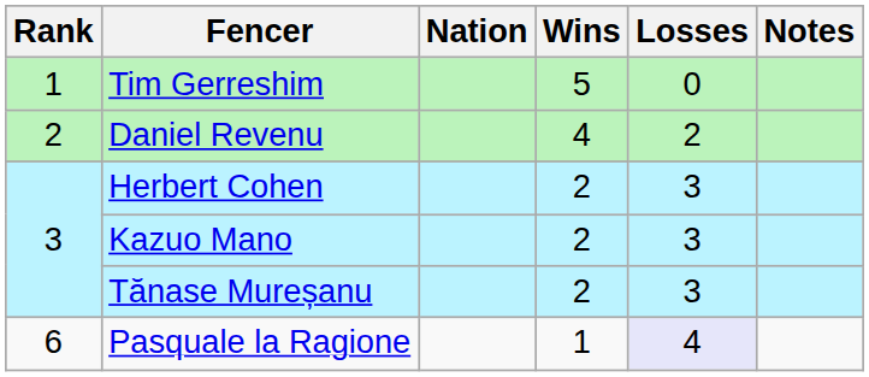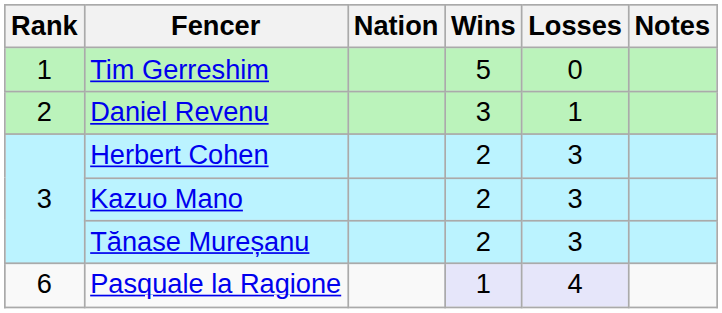Daniel Revenu | Wins: 4 -> 3
Daniel Revenu | Losses: 2 -> 1
Pasquale la Ragione | Wins: no background -> lavender background
